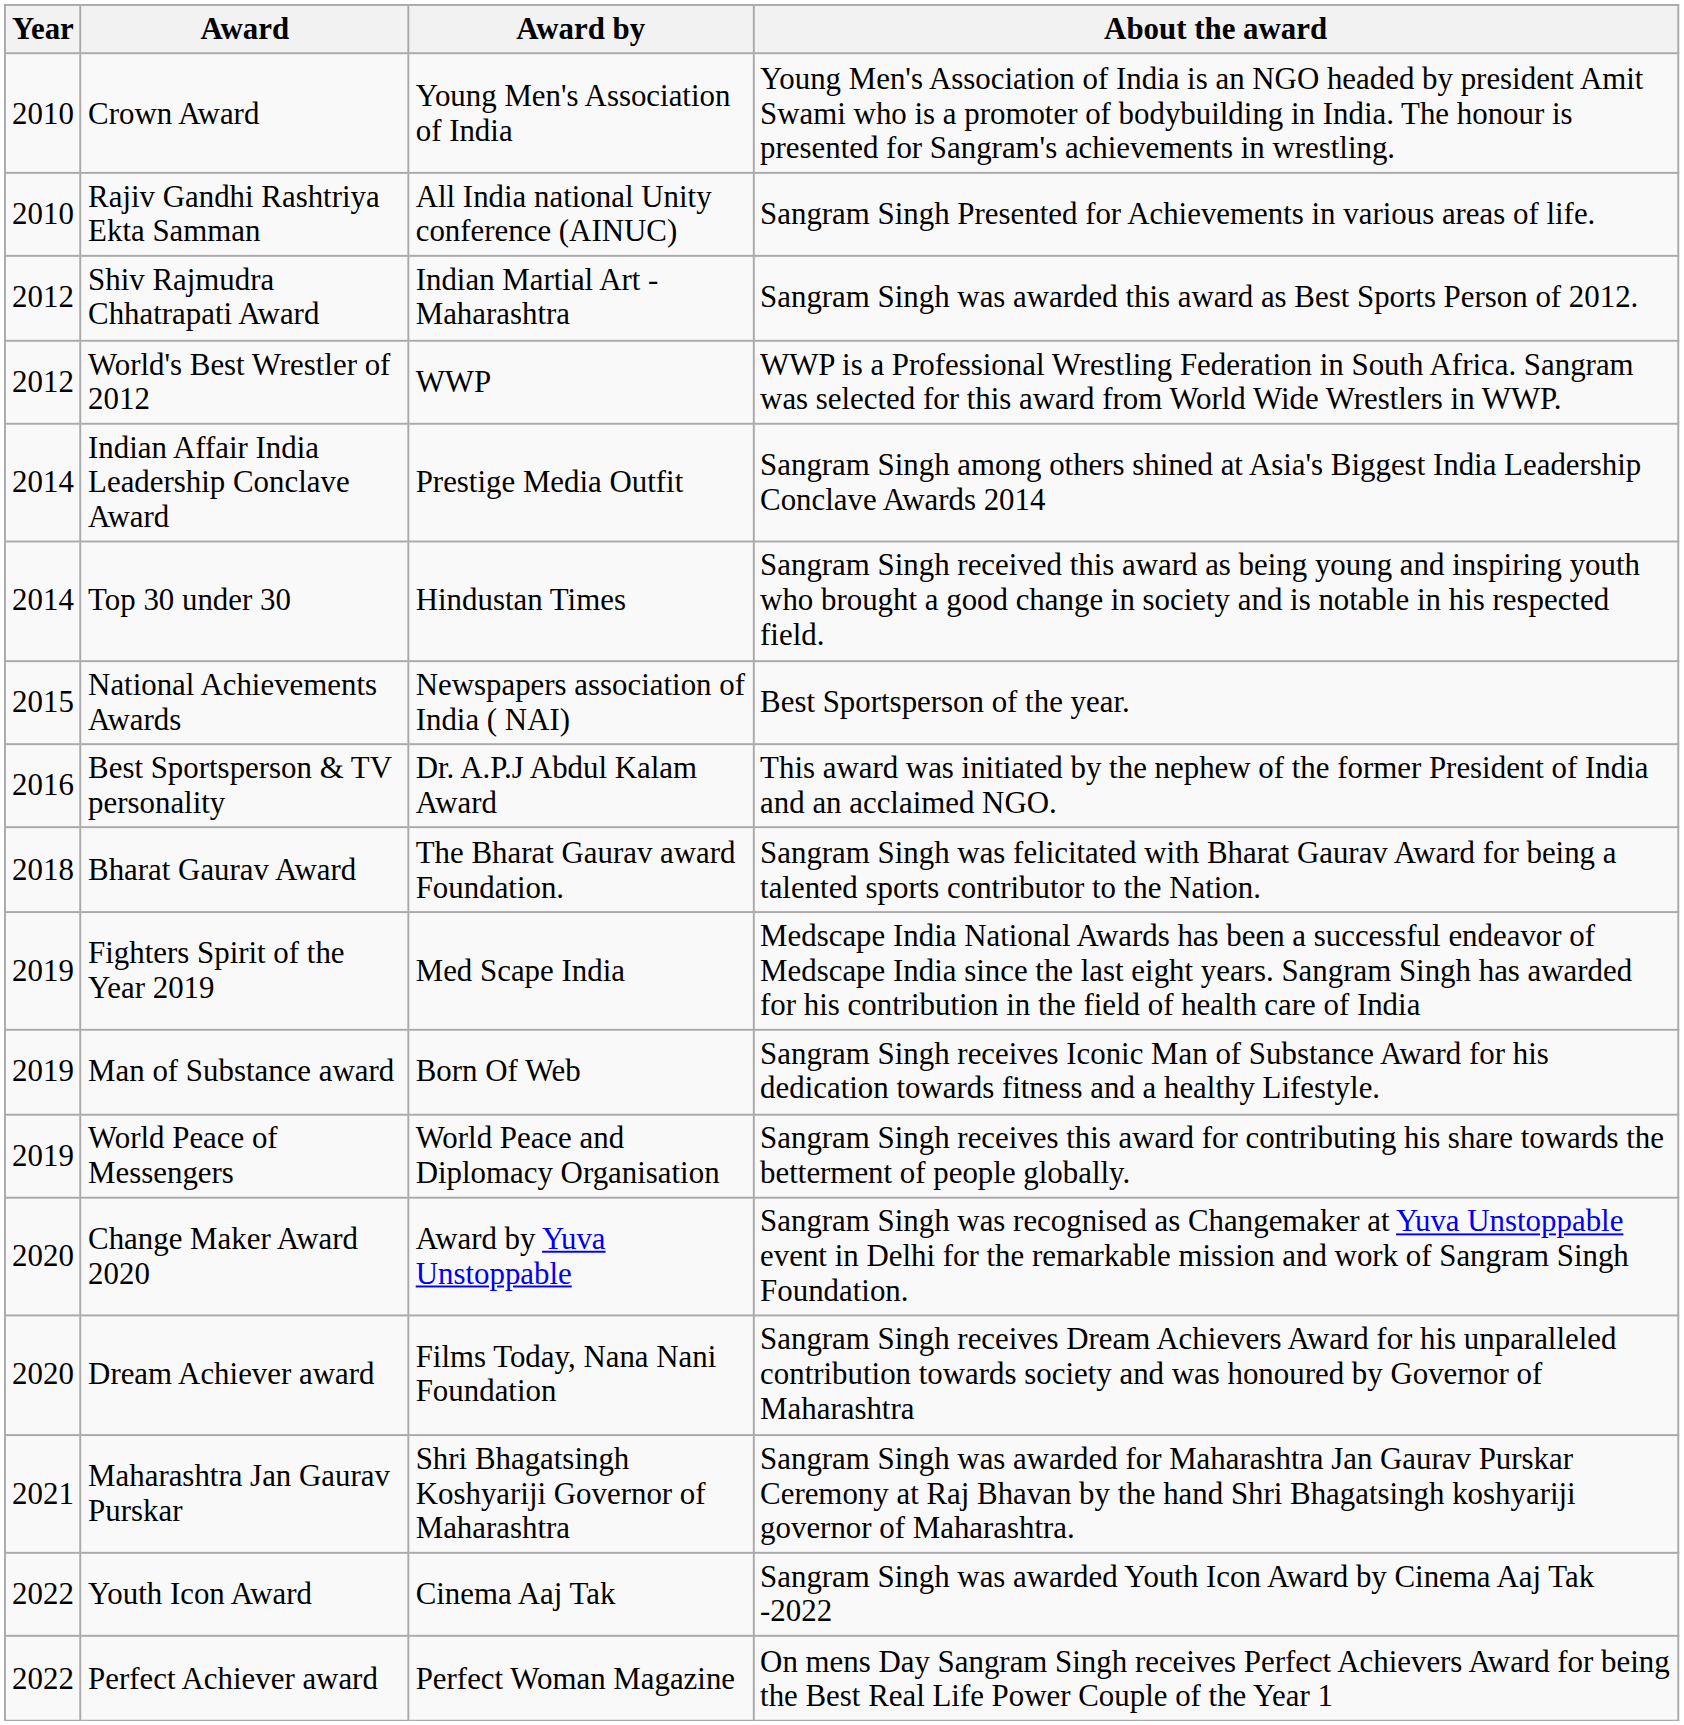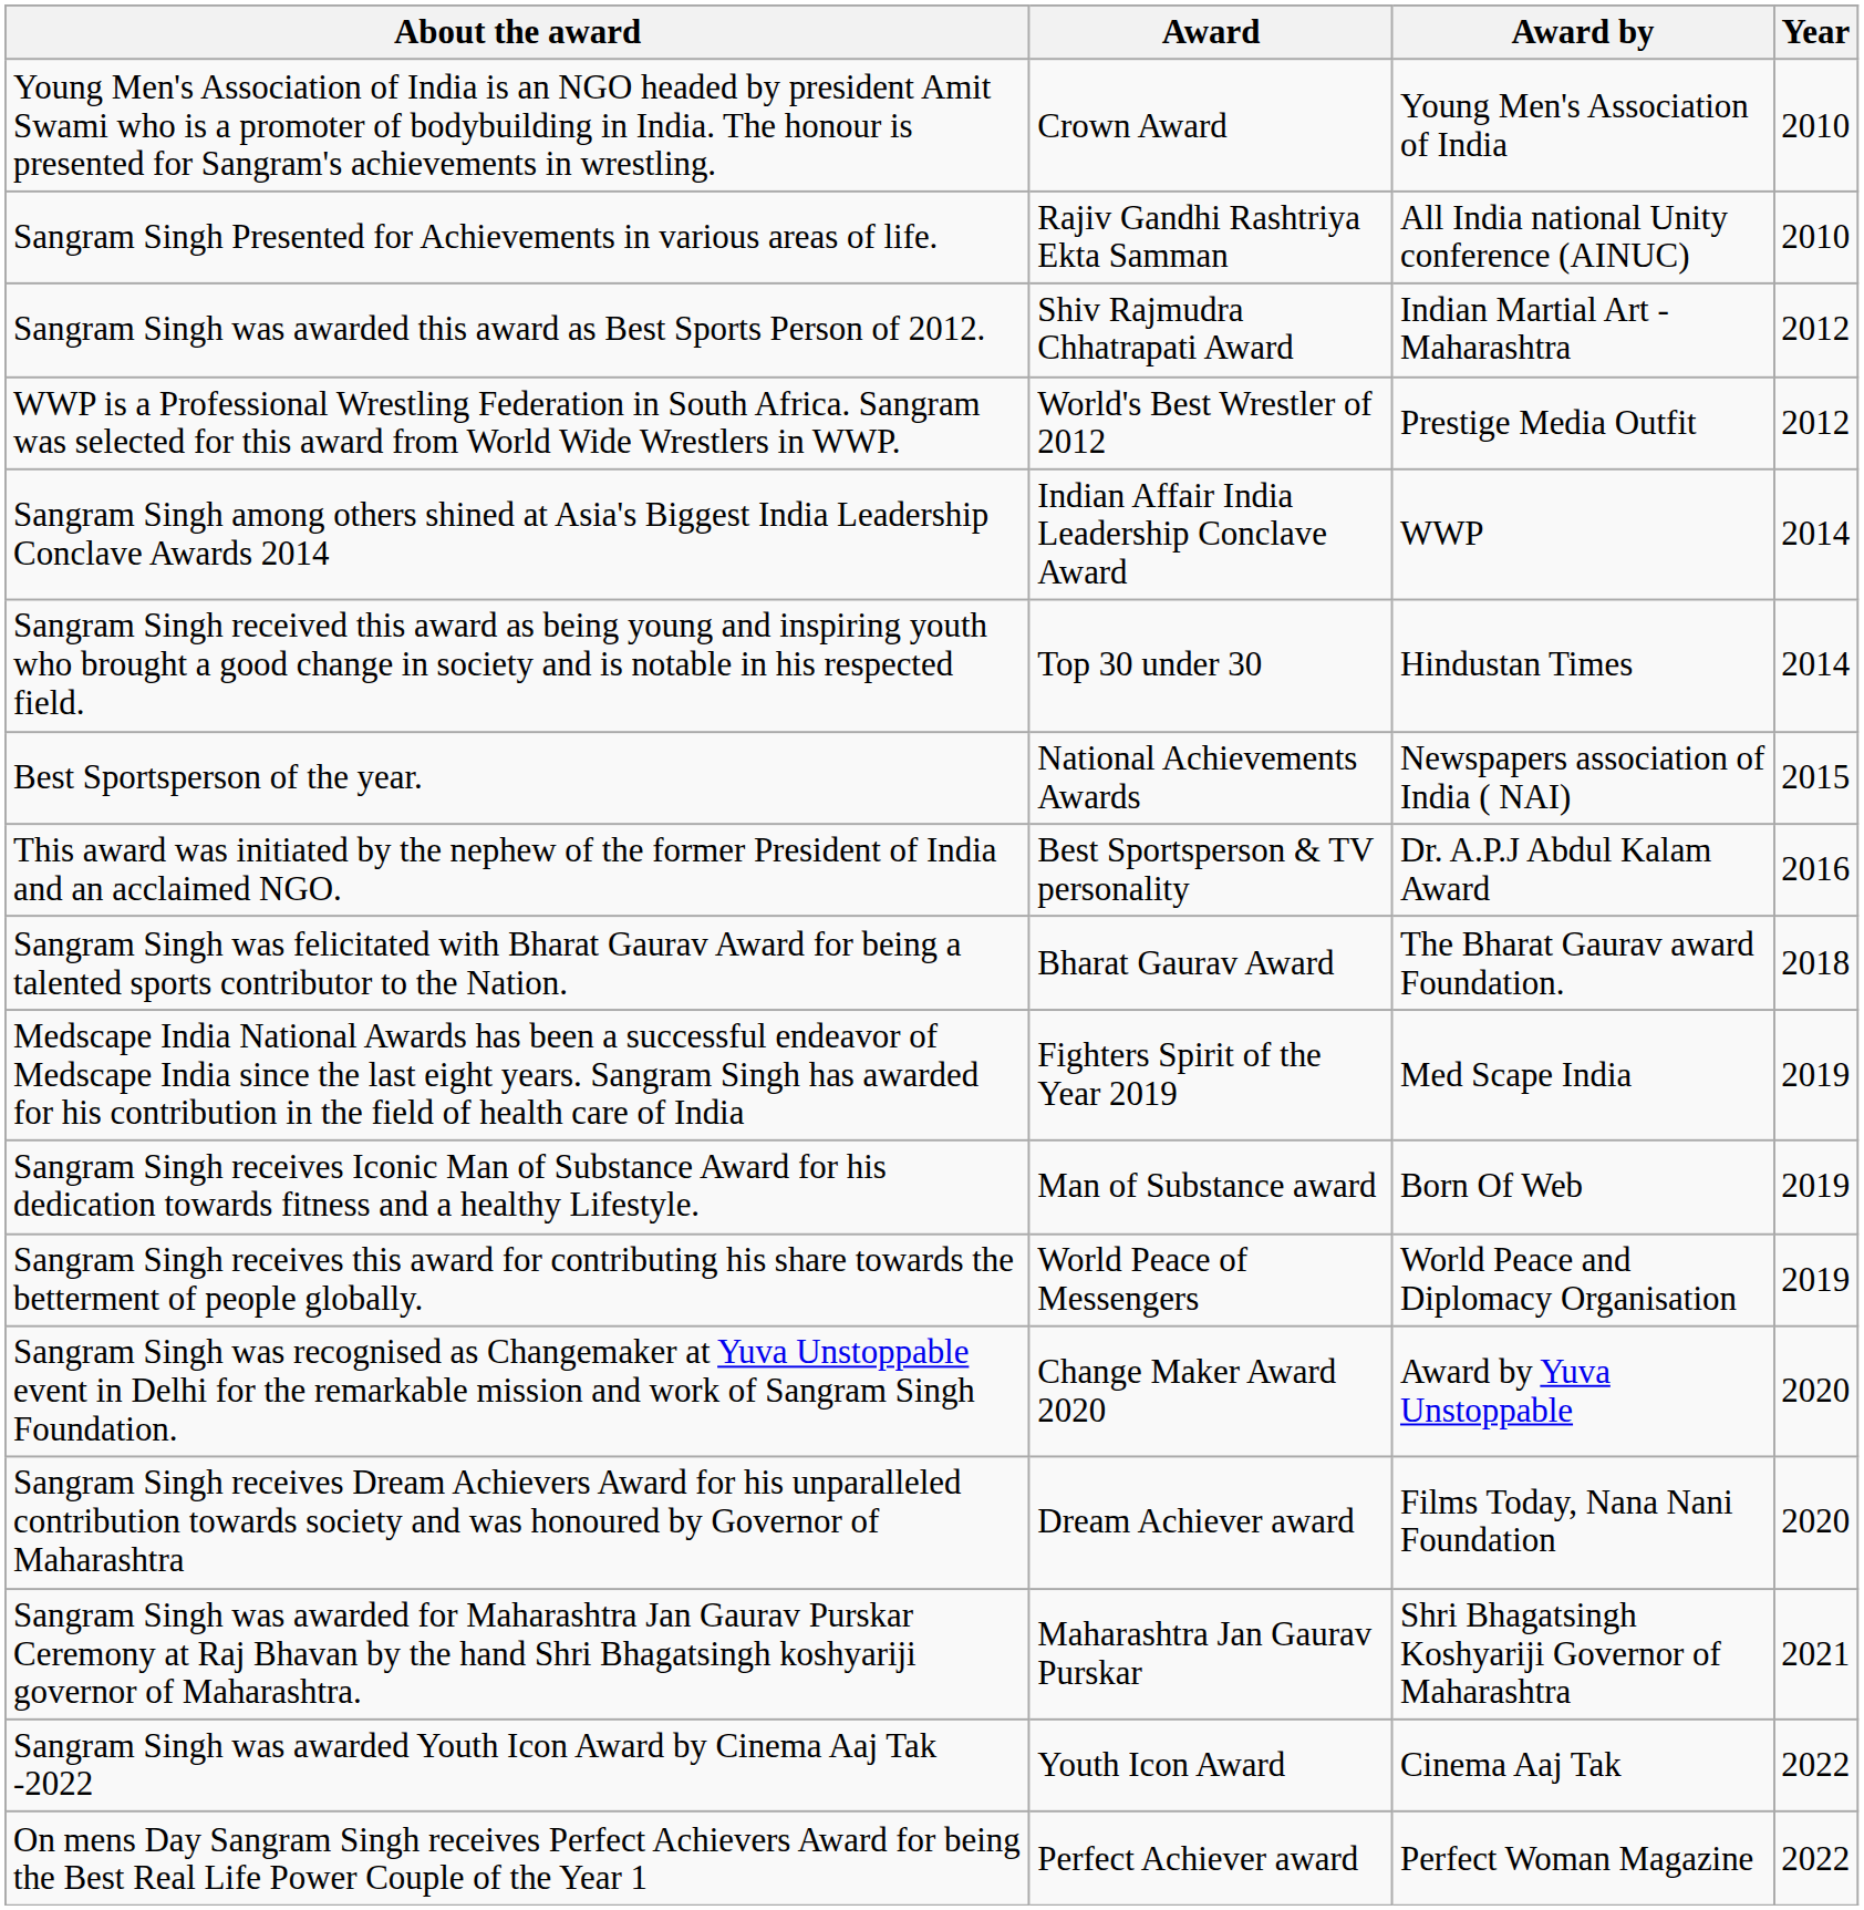columns swapped: Year <-> About the award
World's Best Wrestler of 2012 | Award by: WWP -> Prestige Media Outfit
Indian Affair India Leadership Conclave Award | Award by: Prestige Media Outfit -> WWP
